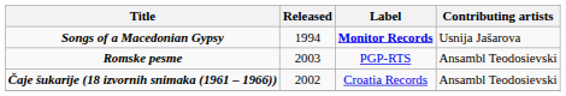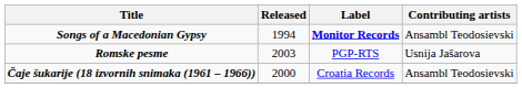Songs of a Macedonian Gypsy | Contributing artists: Usnija Jašarova -> Ansambl Teodosievski
Romske pesme | Contributing artists: Ansambl Teodosievski -> Usnija Jašarova
Čaje šukarije (18 izvornih snimaka (1961 – 1966)) | Released: 2002 -> 2000
